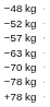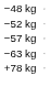- row: −70 kg
- row: −78 kg
